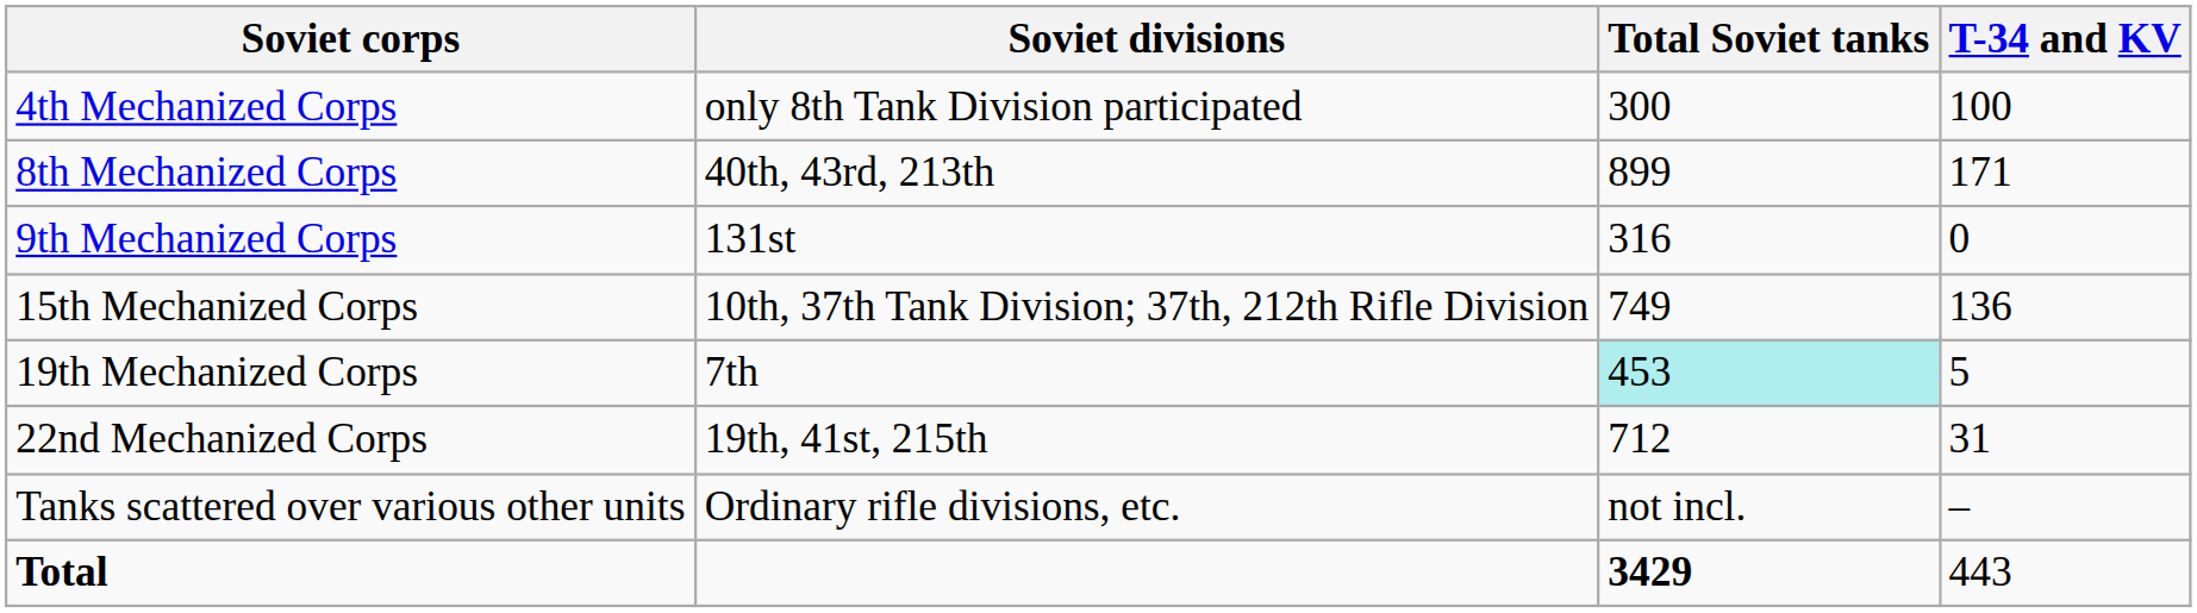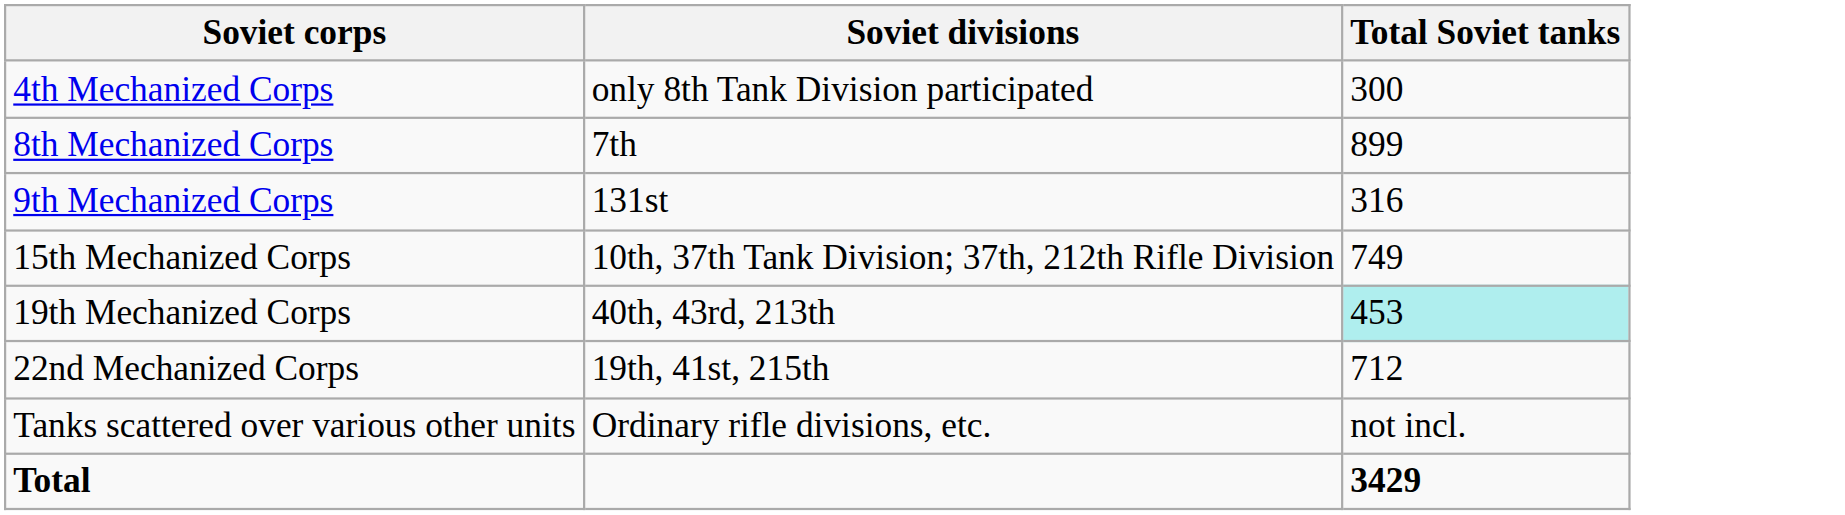- column: T-34 and KV | 100 | 171 | 0 | 136 | 5 | 31 | – | 443
8th Mechanized Corps | Soviet divisions: 40th, 43rd, 213th -> 7th
19th Mechanized Corps | Soviet divisions: 7th -> 40th, 43rd, 213th
